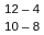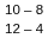rows swapped: 12 – 4 <-> 10 – 8
